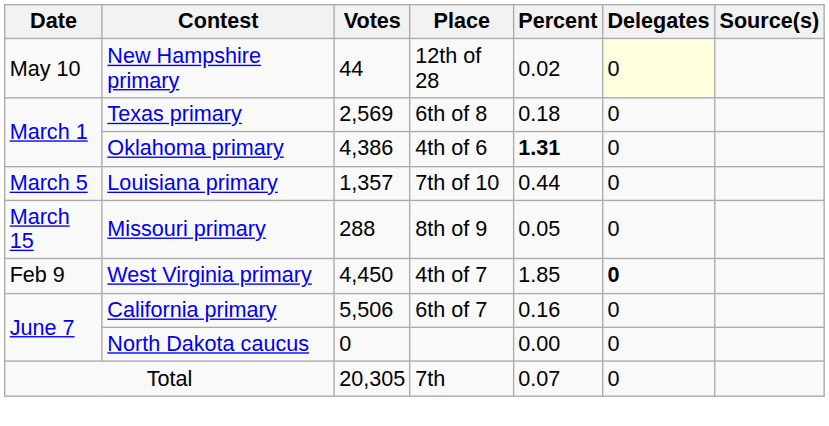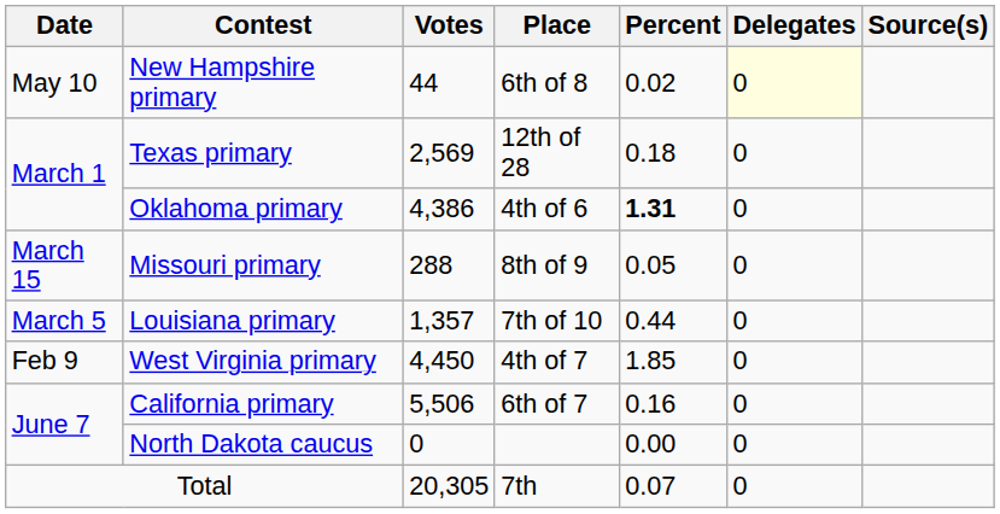New Hampshire primary | Place: 12th of 28 -> 6th of 8
Texas primary | Place: 6th of 8 -> 12th of 28
rows swapped: Louisiana primary <-> Missouri primary
West Virginia primary | Delegates: bold -> normal
